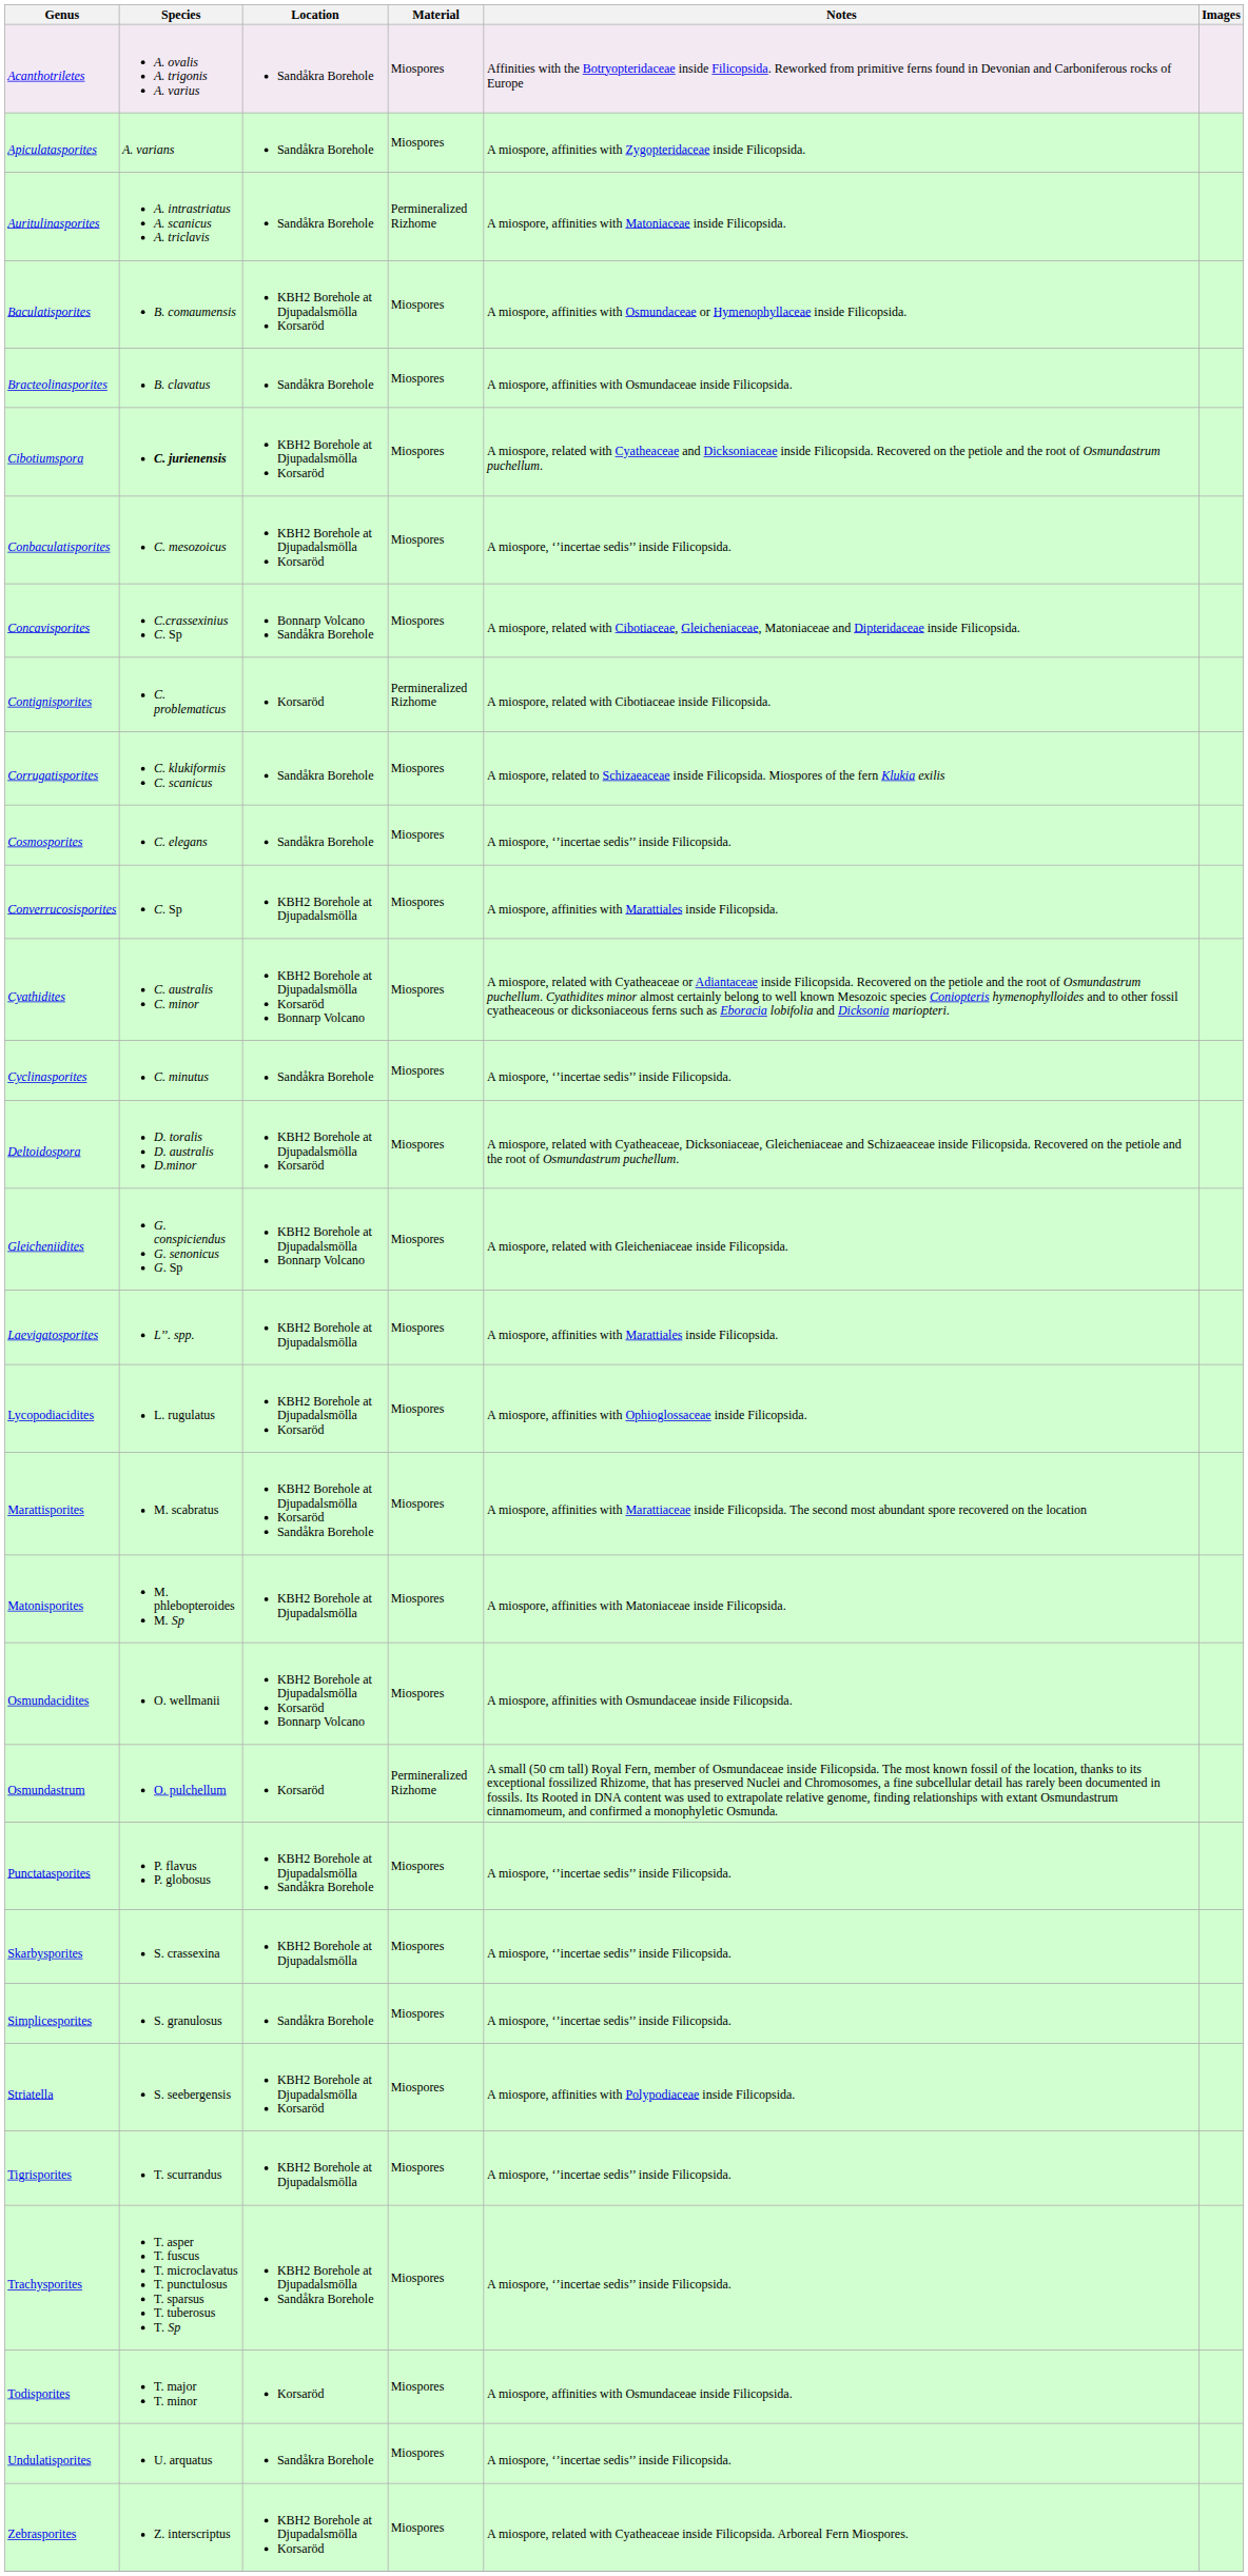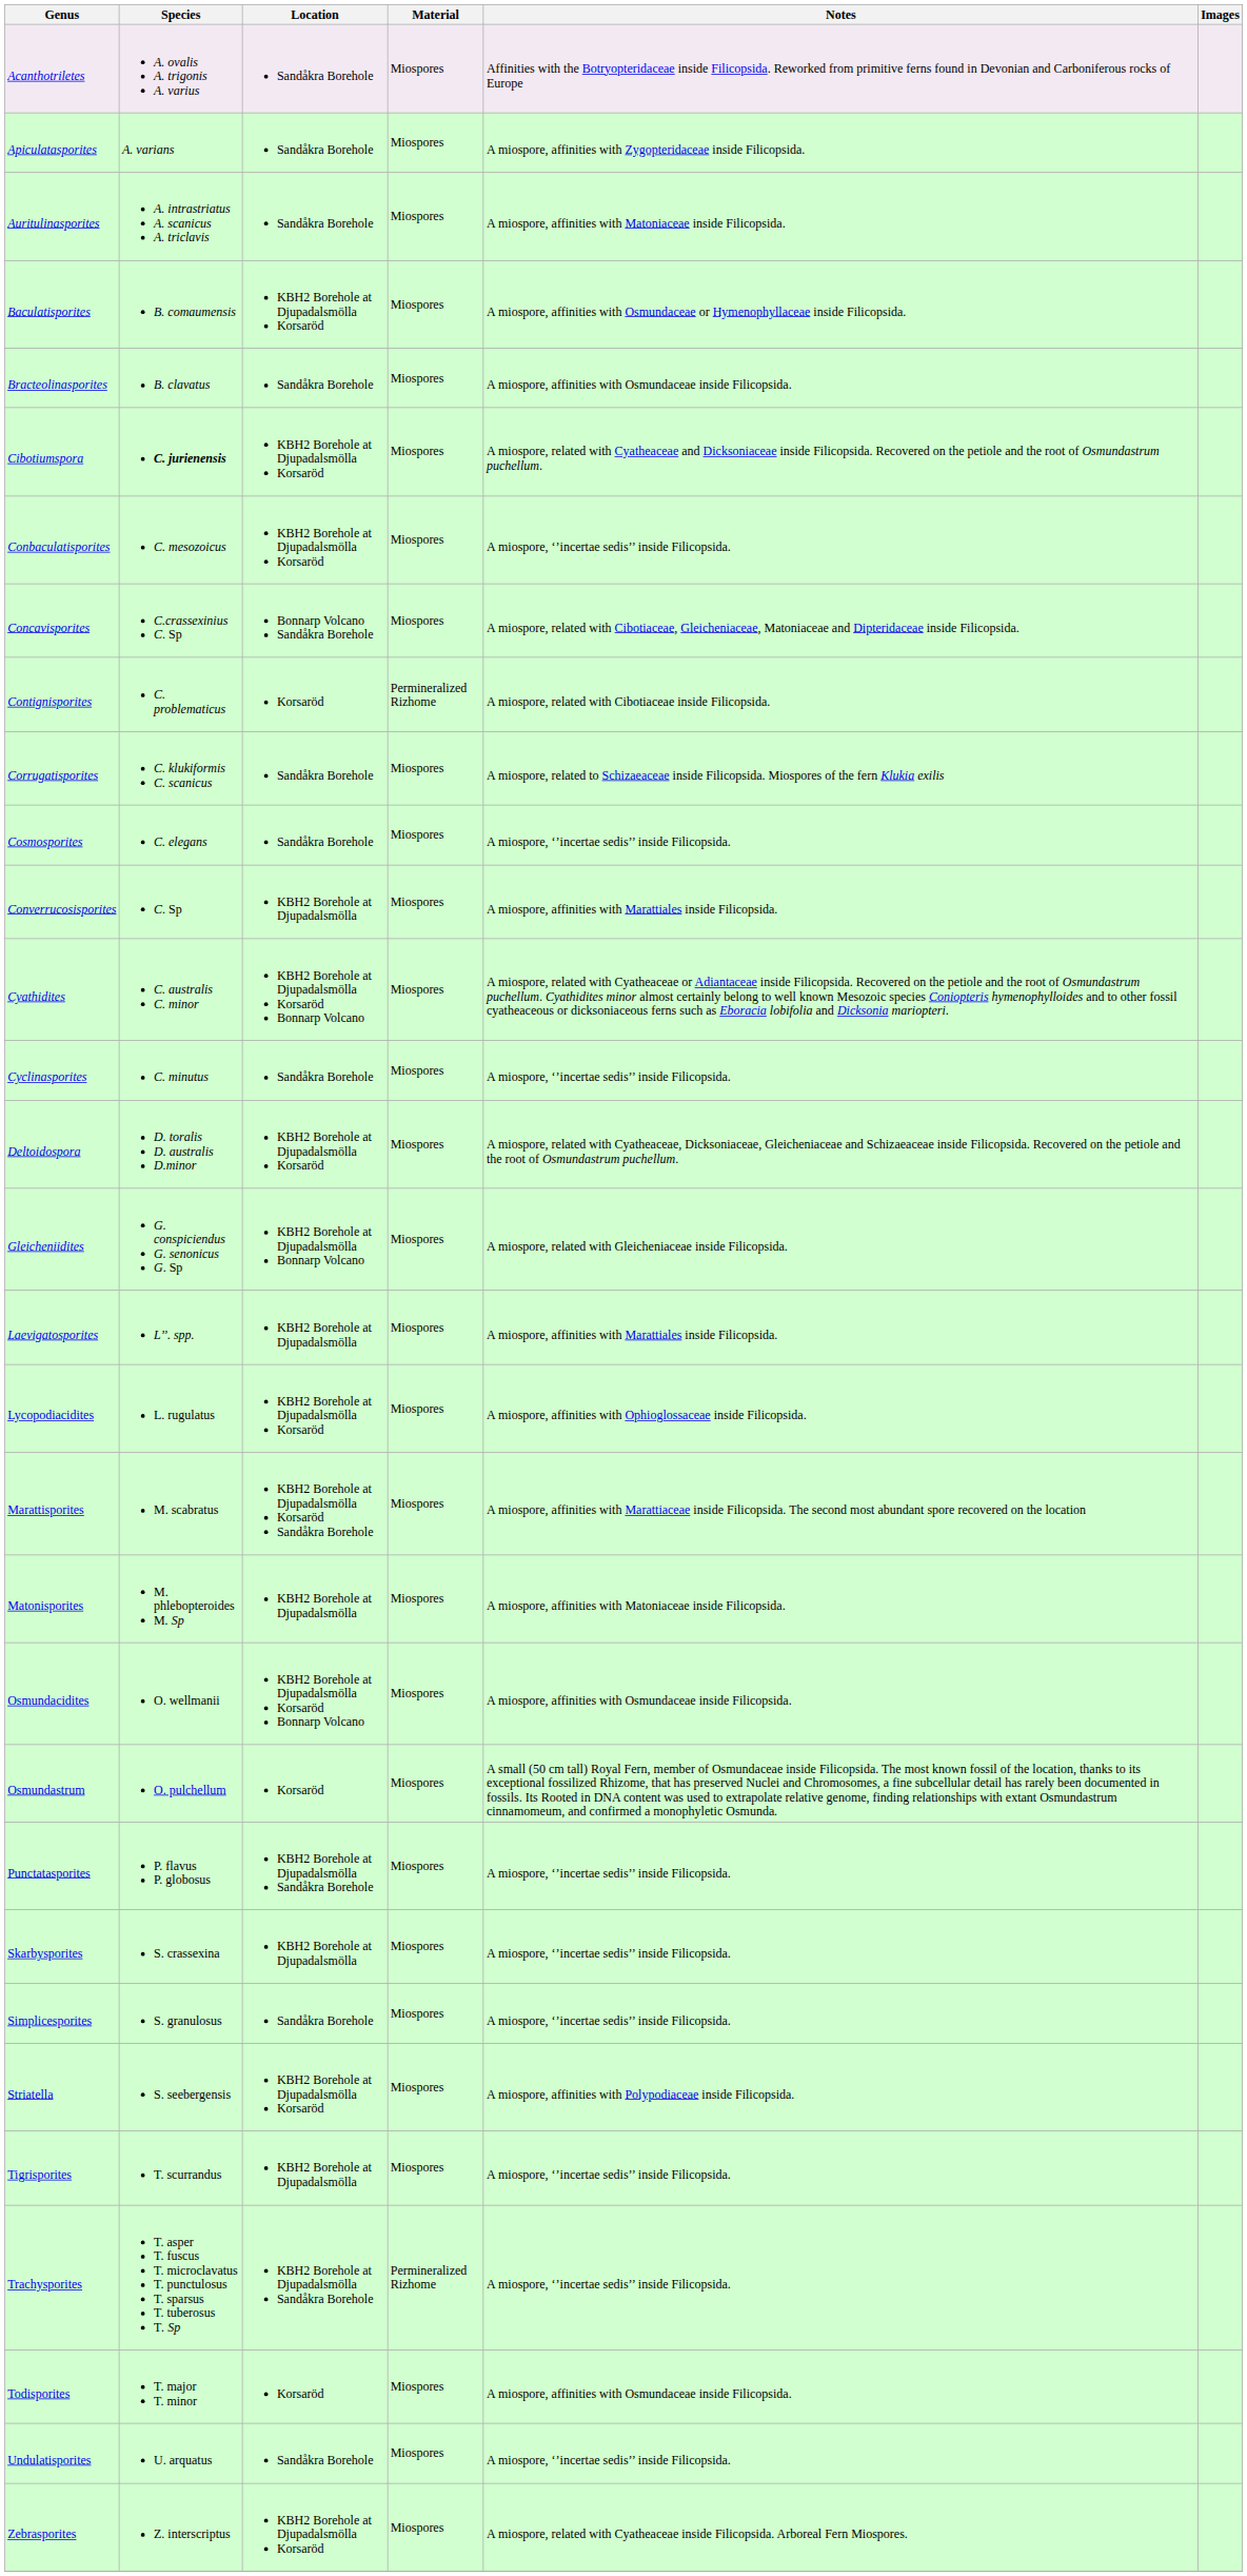Auritulinasporites | Material: Permineralized Rizhome -> Miospores
Osmundastrum | Material: Permineralized Rizhome -> Miospores
Trachysporites | Material: Miospores -> Permineralized Rizhome
